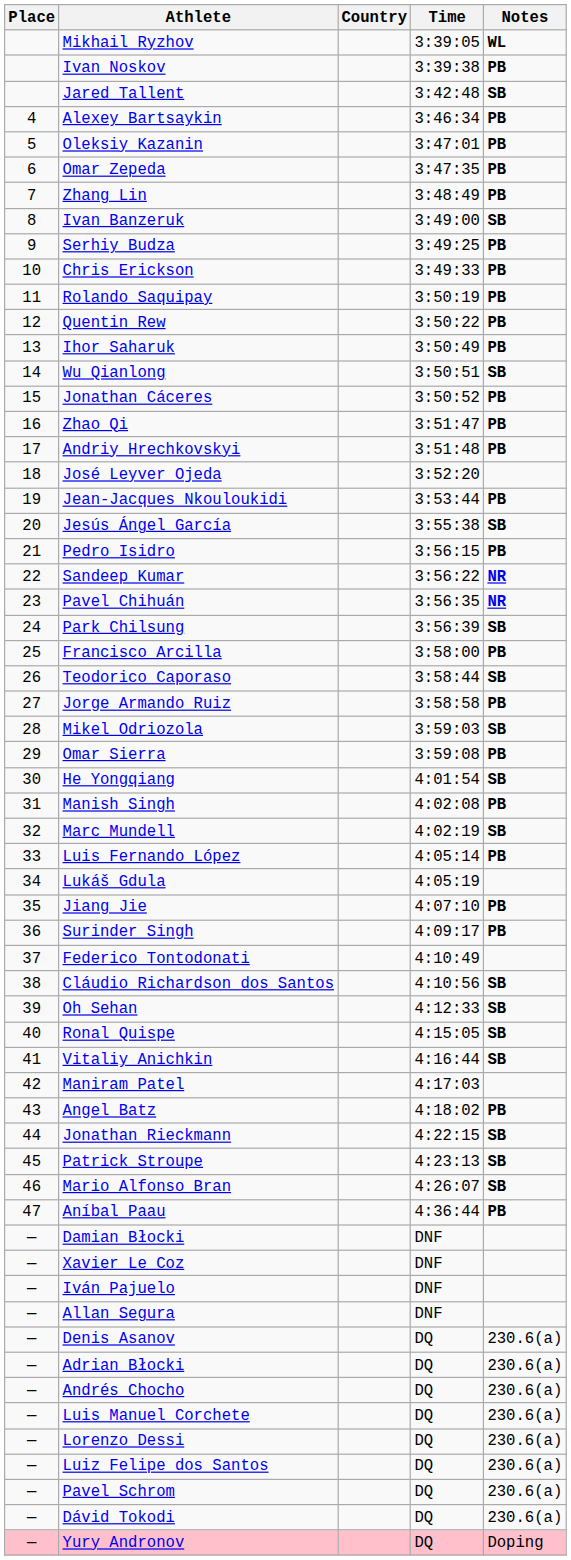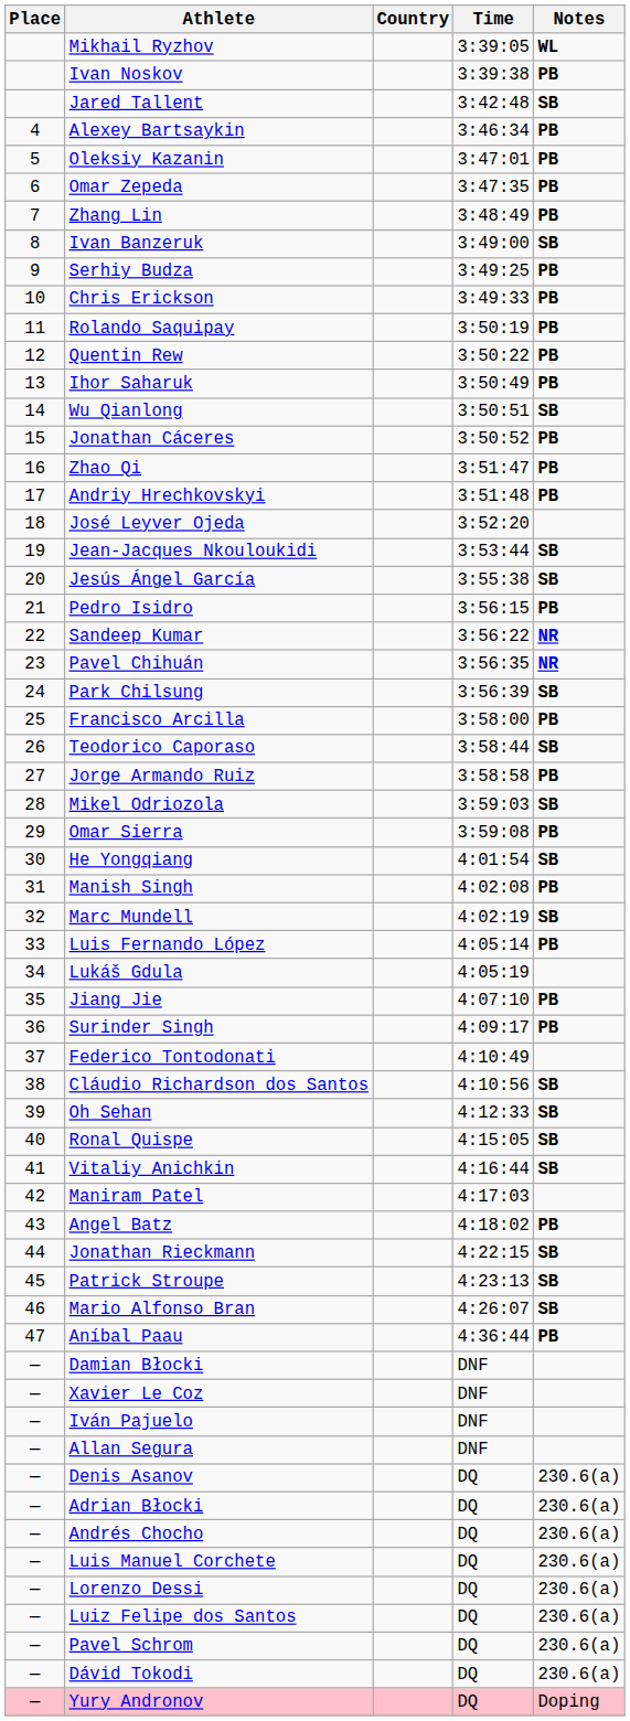Jean-Jacques Nkouloukidi | Notes: PB -> SB
